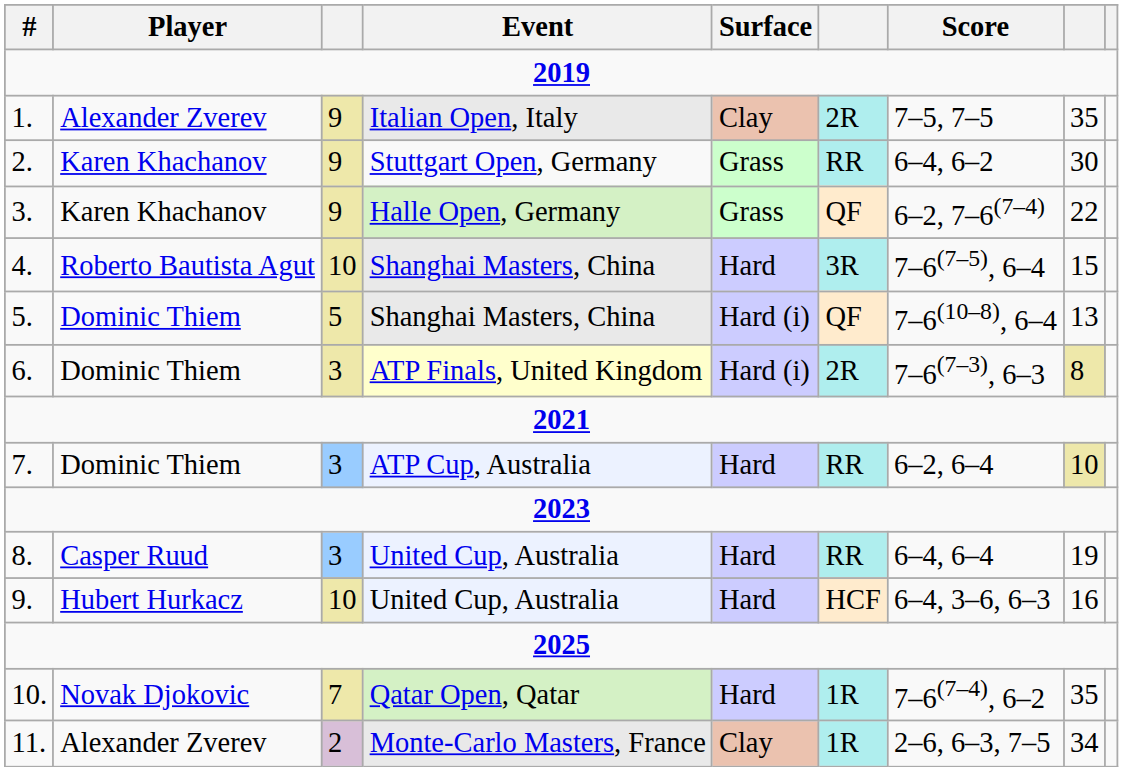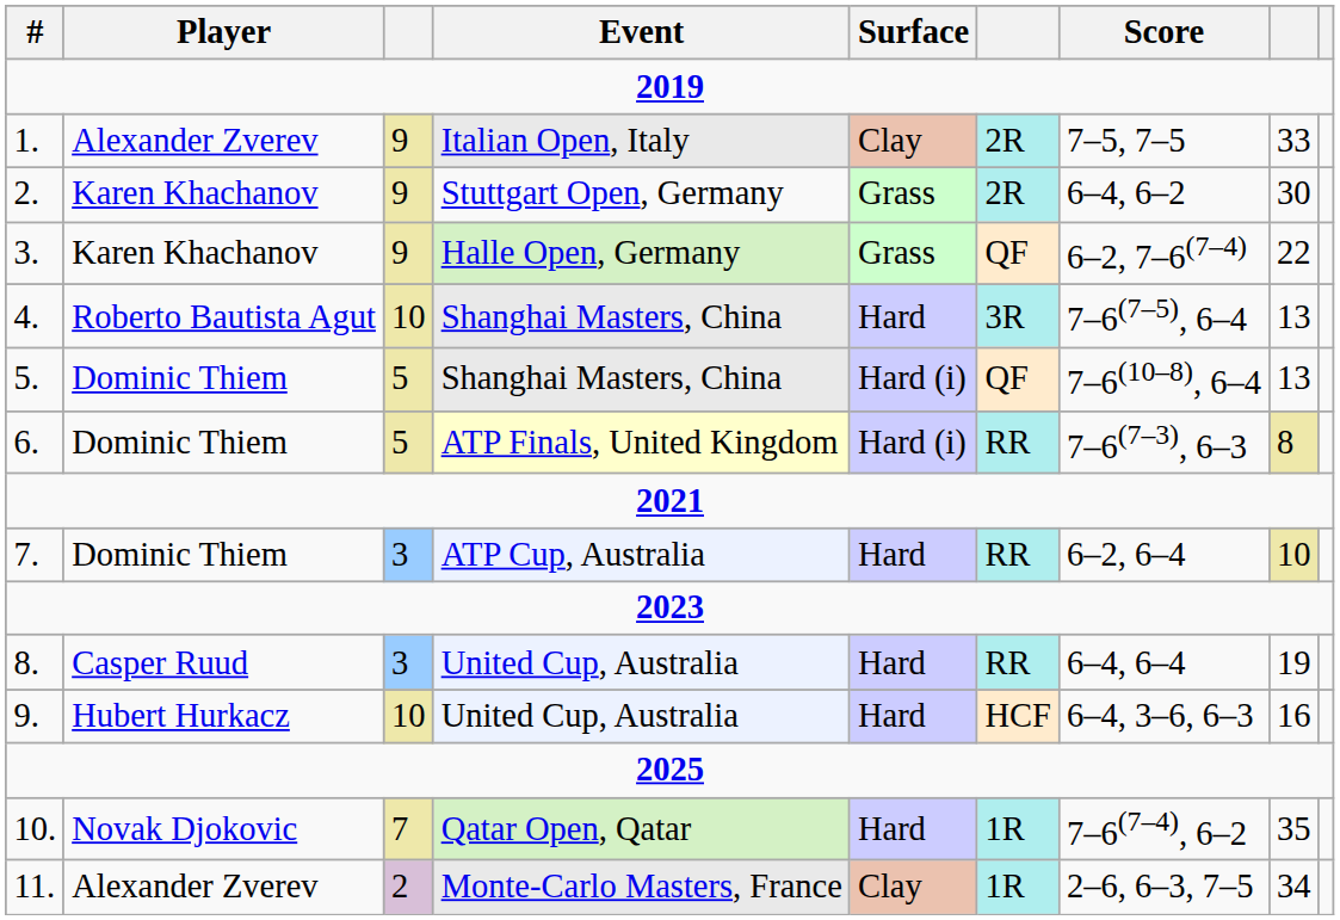1. | column 8: 35 -> 33
2. | column 6: RR -> 2R
4. | column 8: 15 -> 13
6. | column 3: 3 -> 5
6. | column 6: 2R -> RR
